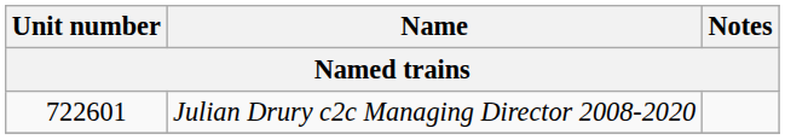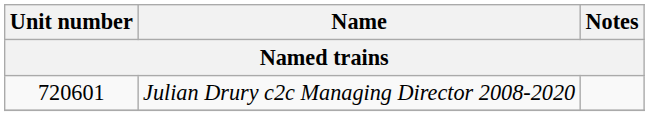Julian Drury c2c Managing Director 2008-2020 | Unit number: 722601 -> 720601
